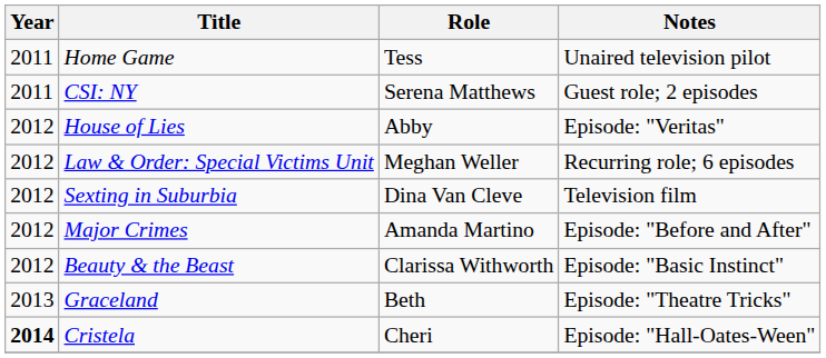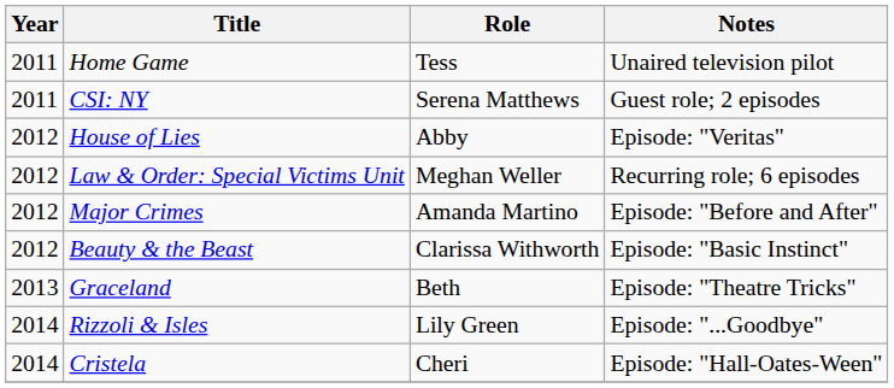- row: 2012 | Sexting in Suburbia | Dina Van Cleve | Television film
+ row: 2014 | Rizzoli & Isles | Lily Green | Episode: "...Goodbye"
Cristela | Year: bold -> normal
